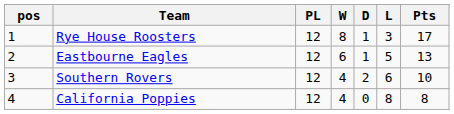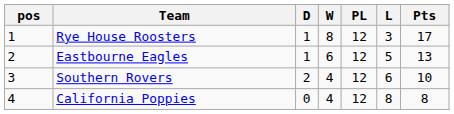columns swapped: PL <-> D
